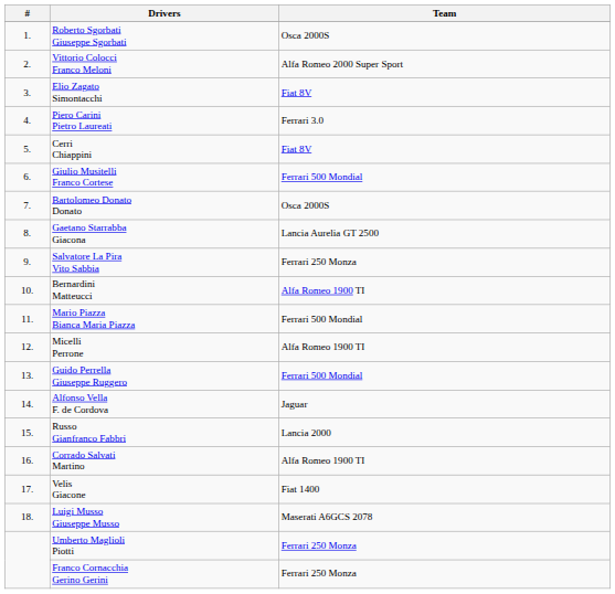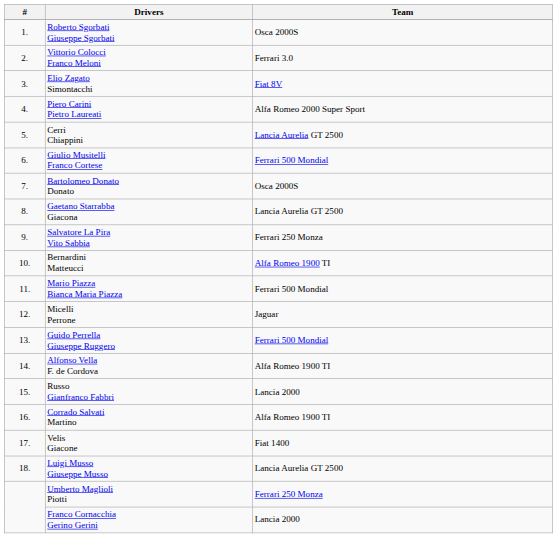Vittorio Colocci Franco Meloni | Team: Alfa Romeo 2000 Super Sport -> Ferrari 3.0
Piero Carini Pietro Laureati | Team: Ferrari 3.0 -> Alfa Romeo 2000 Super Sport
Cerri Chiappini | Team: Fiat 8V -> Lancia Aurelia GT 2500
Micelli Perrone | Team: Alfa Romeo 1900 TI -> Jaguar
Alfonso Vella F. de Cordova | Team: Jaguar -> Alfa Romeo 1900 TI
Luigi Musso Giuseppe Musso | Team: Maserati A6GCS 2078 -> Lancia Aurelia GT 2500
Franco Cornacchia Gerino Gerini | Team: Ferrari 250 Monza -> Lancia 2000
